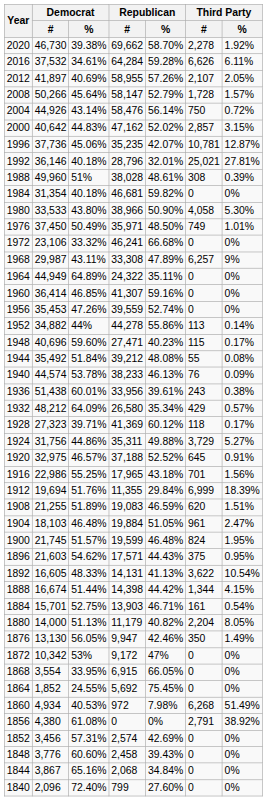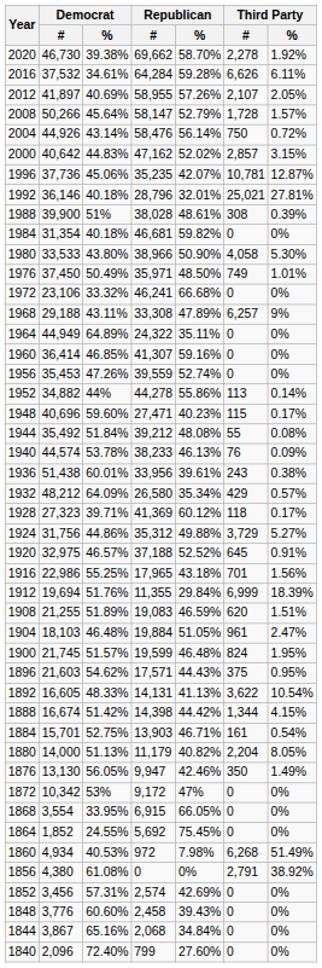1988 | Democrat / #: 49,960 -> 39,900
1968 | Democrat / #: 29,987 -> 29,188
1924 | Republican / #: 35,311 -> 35,312
1888 | Democrat / %: 51.44% -> 51.42%
